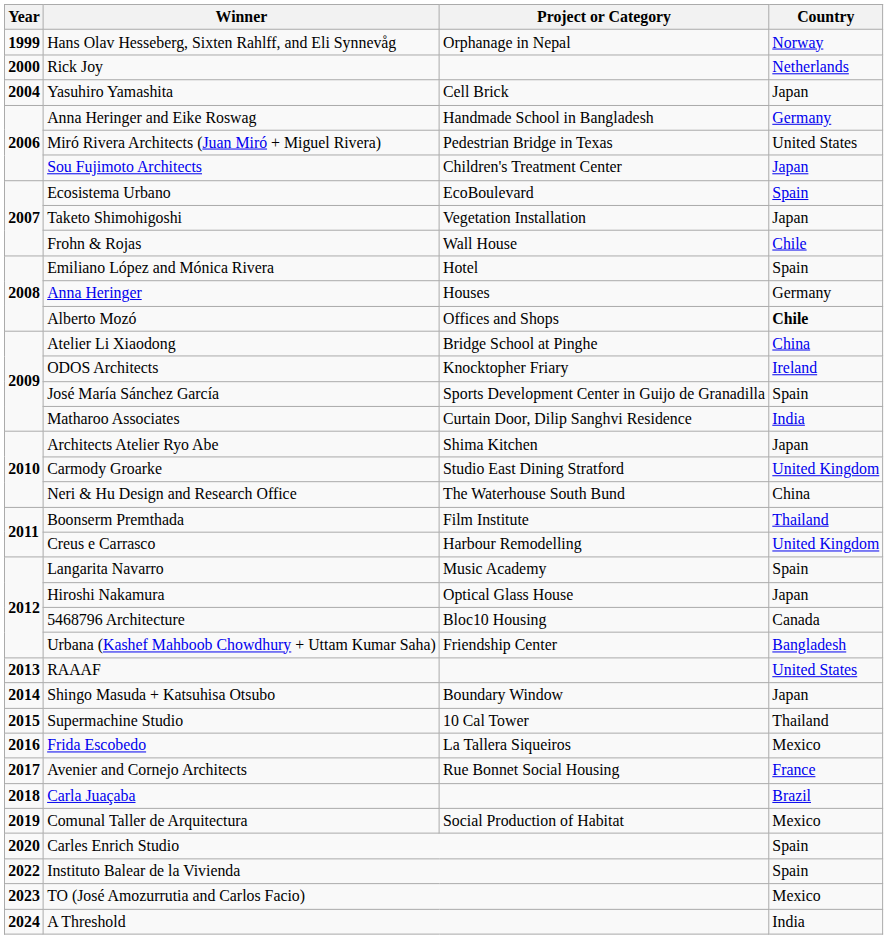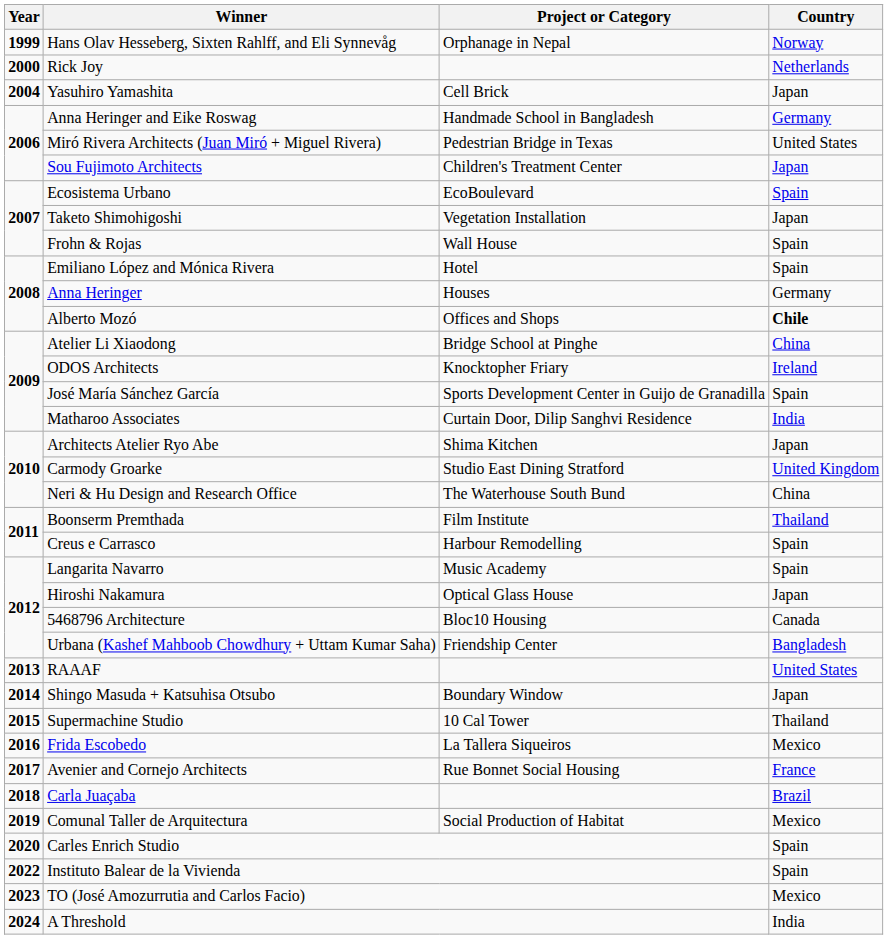Frohn & Rojas | Country: Chile -> Spain
Creus e Carrasco | Country: United Kingdom -> Spain
